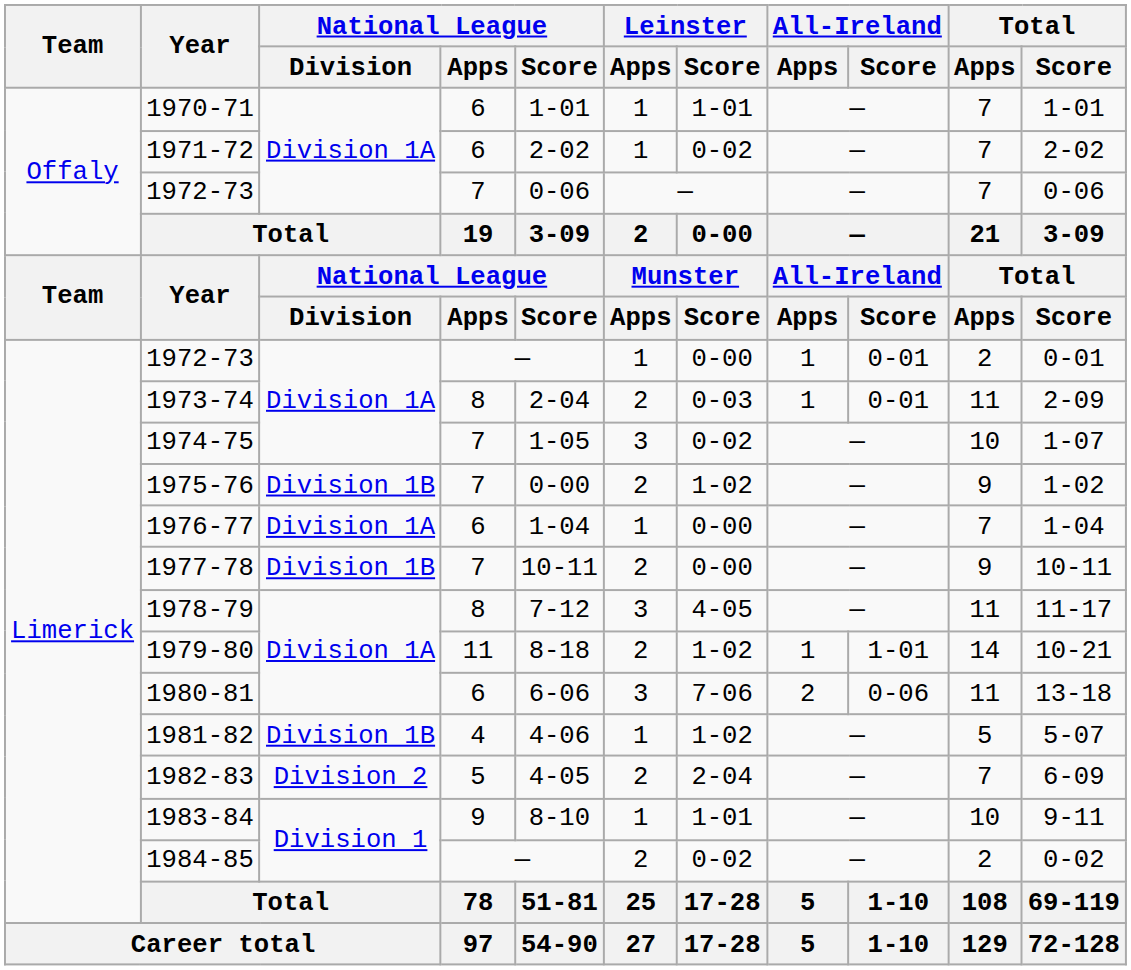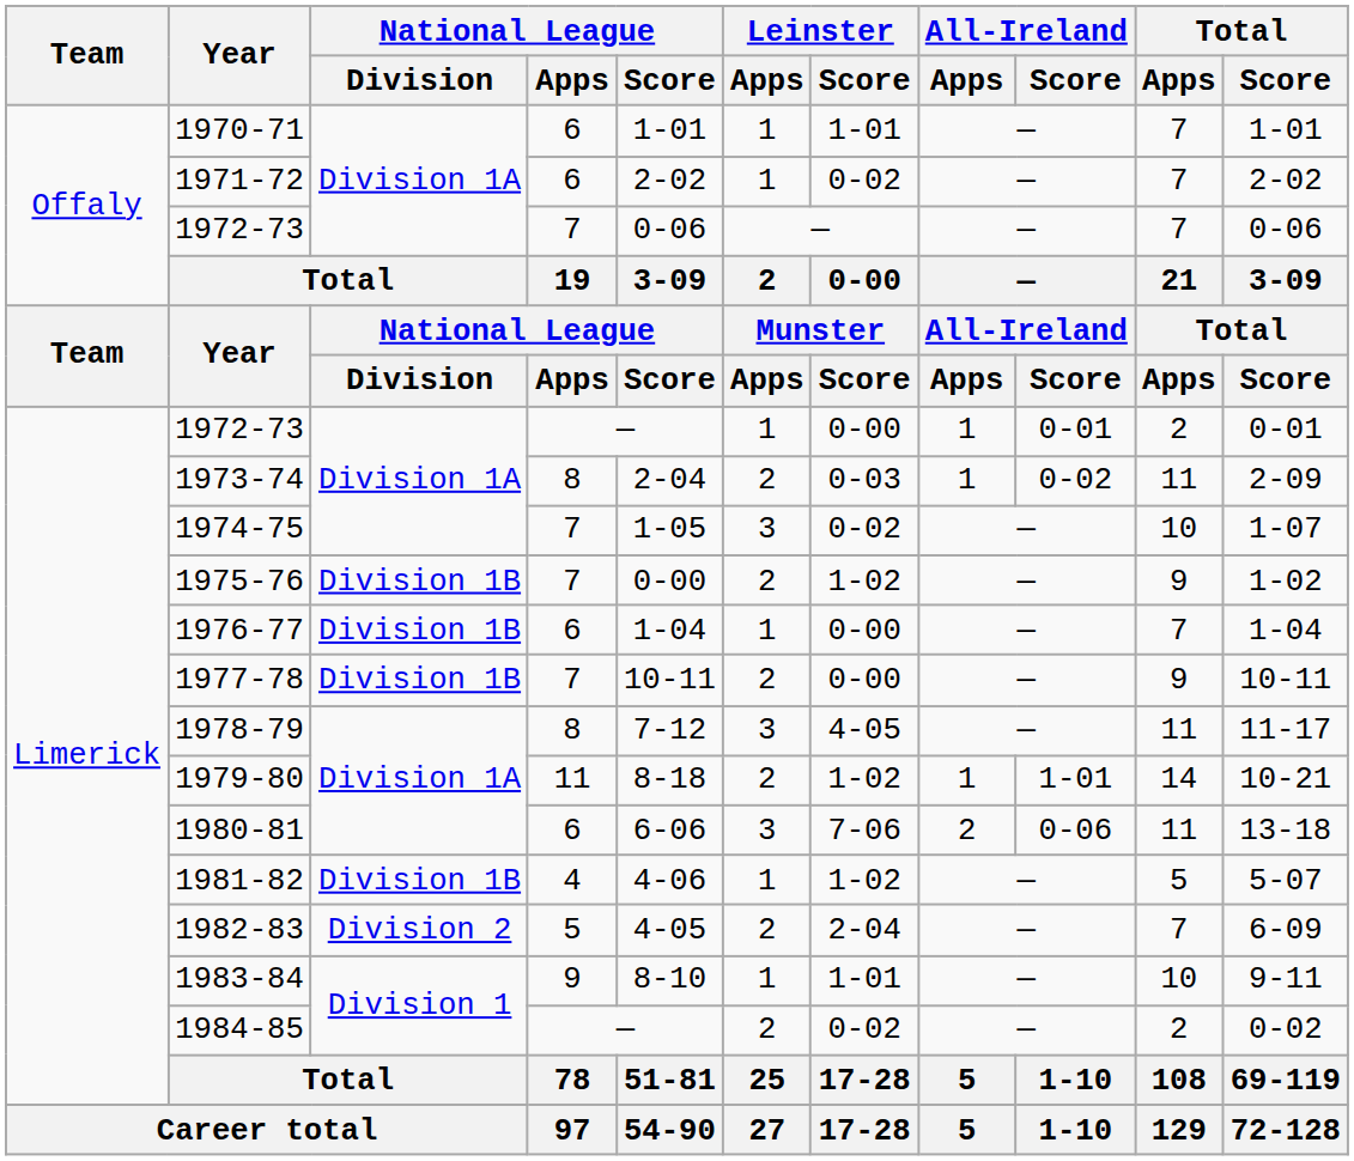1973-74 | All-Ireland / Score: 0-01 -> 0-02
1976-77 | National League / Division: Division 1A -> Division 1B
